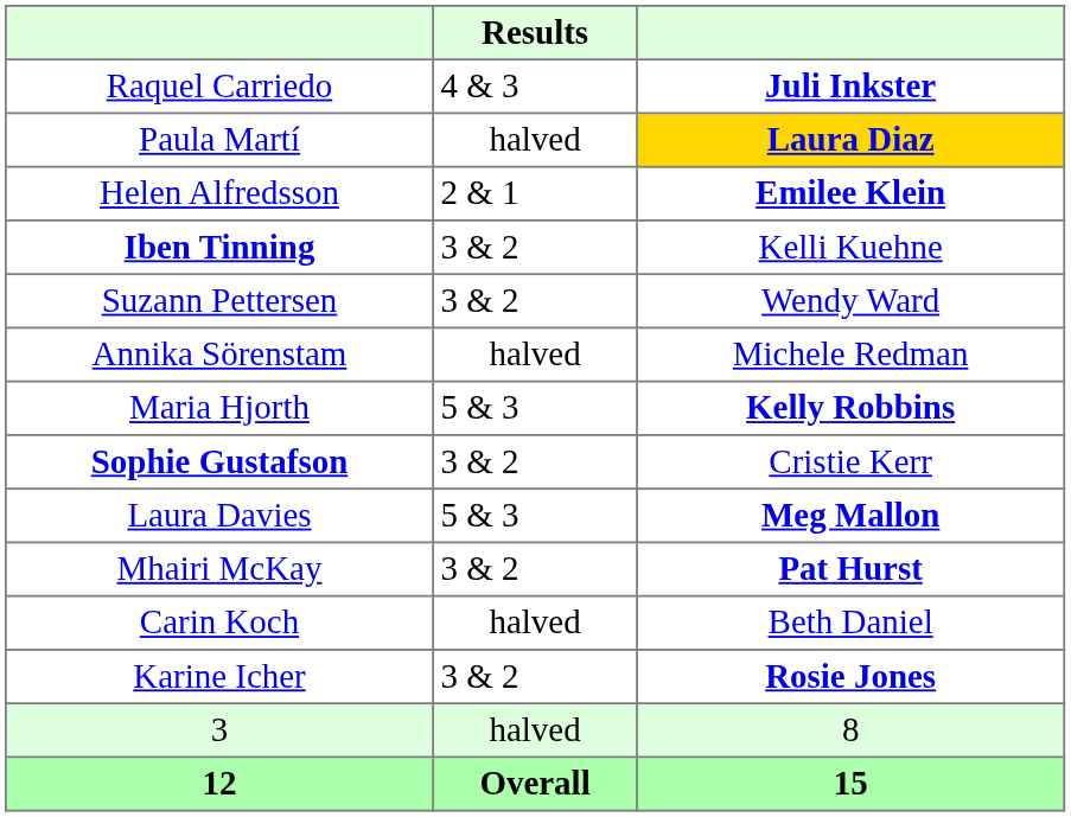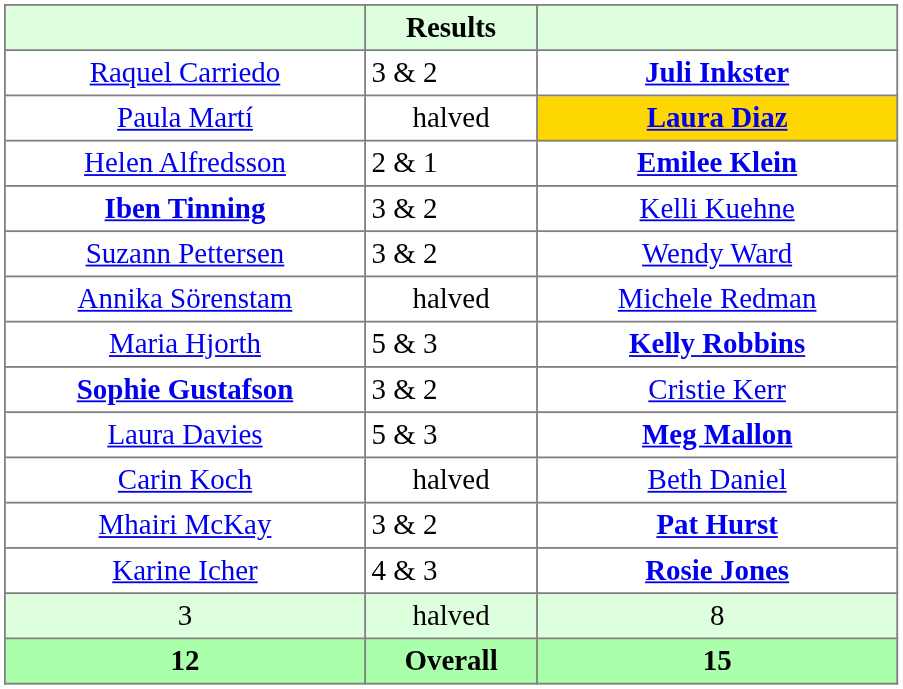Raquel Carriedo | Results: 4 & 3 -> 3 & 2
rows swapped: Mhairi McKay <-> Carin Koch
Karine Icher | Results: 3 & 2 -> 4 & 3
